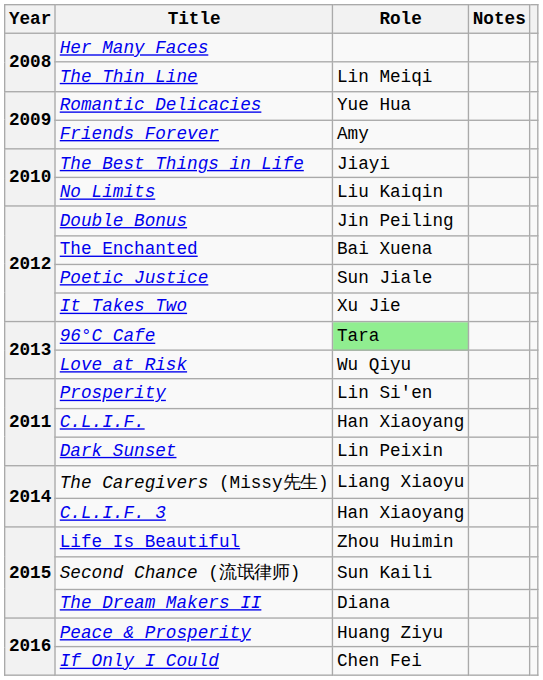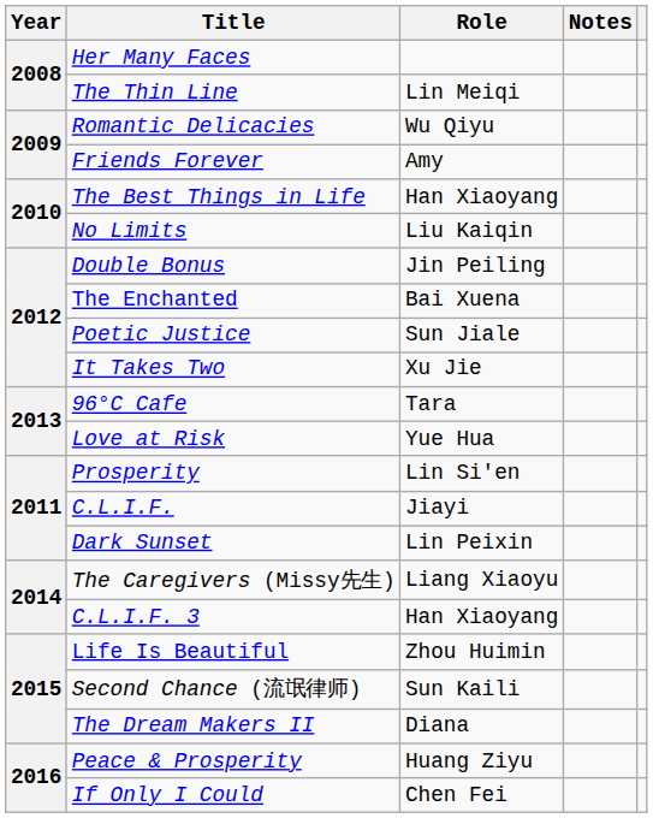Romantic Delicacies | Role: Yue Hua -> Wu Qiyu
The Best Things in Life | Role: Jiayi -> Han Xiaoyang
96°C Cafe | Role: lightgreen background -> no background
Love at Risk | Role: Wu Qiyu -> Yue Hua
C.L.I.F. | Role: Han Xiaoyang -> Jiayi
